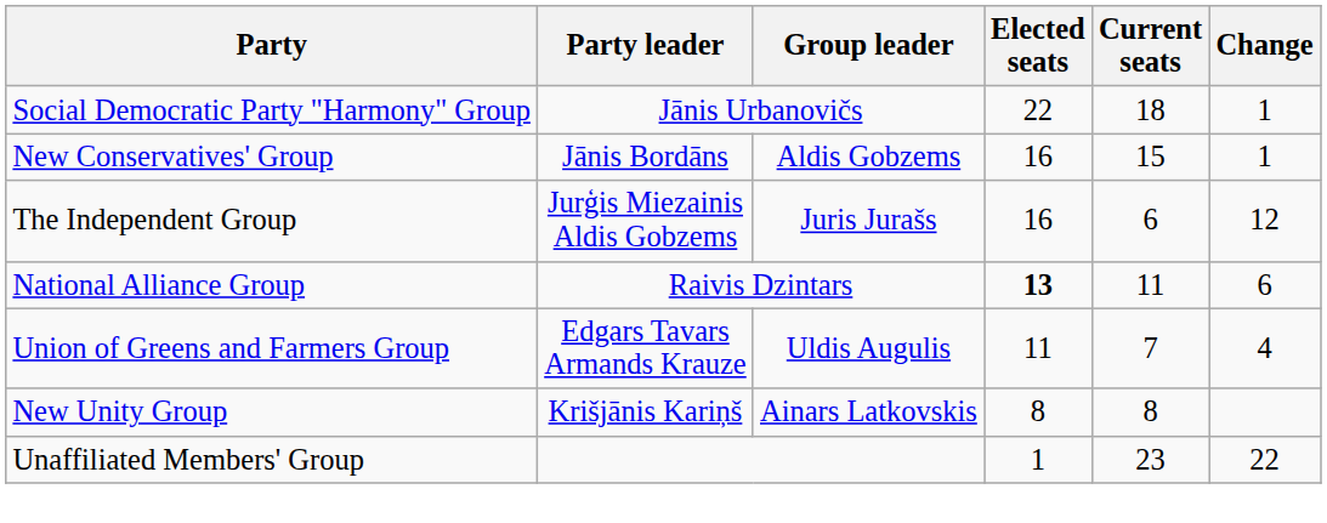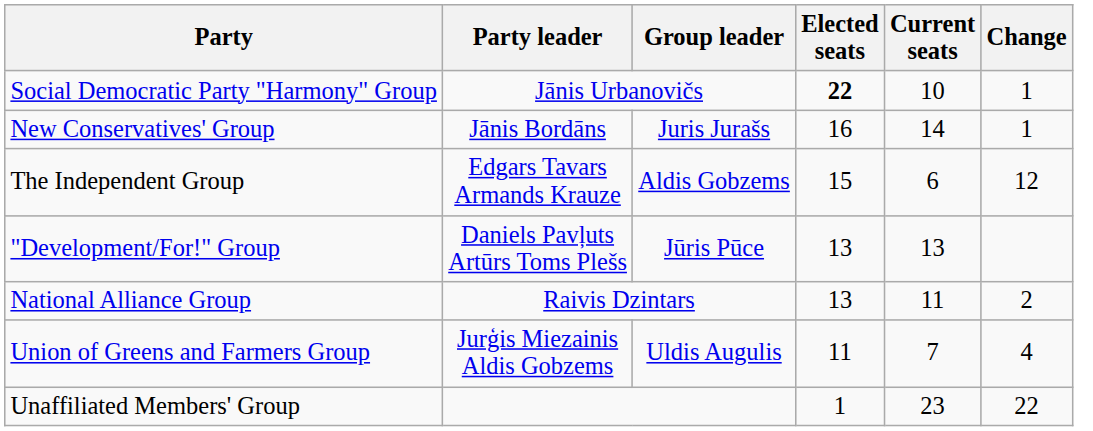Social Democratic Party "Harmony" Group | Elected seats: normal -> bold
Social Democratic Party "Harmony" Group | Current seats: 18 -> 10
New Conservatives' Group | Group leader: Aldis Gobzems -> Juris Jurašs
New Conservatives' Group | Current seats: 15 -> 14
The Independent Group | Party leader: Jurģis Miezainis Aldis Gobzems -> Edgars Tavars Armands Krauze
The Independent Group | Group leader: Juris Jurašs -> Aldis Gobzems
The Independent Group | Elected seats: 16 -> 15
+ row: "Development/For!" Group | Daniels Pavļuts Artūrs Toms Plešs | Jūris Pūce | 13 | 13
National Alliance Group | Elected seats: bold -> normal
National Alliance Group | Change: 6 -> 2
Union of Greens and Farmers Group | Party leader: Edgars Tavars Armands Krauze -> Jurģis Miezainis Aldis Gobzems
- row: New Unity Group | Krišjānis Kariņš | Ainars Latkovskis | 8 | 8
